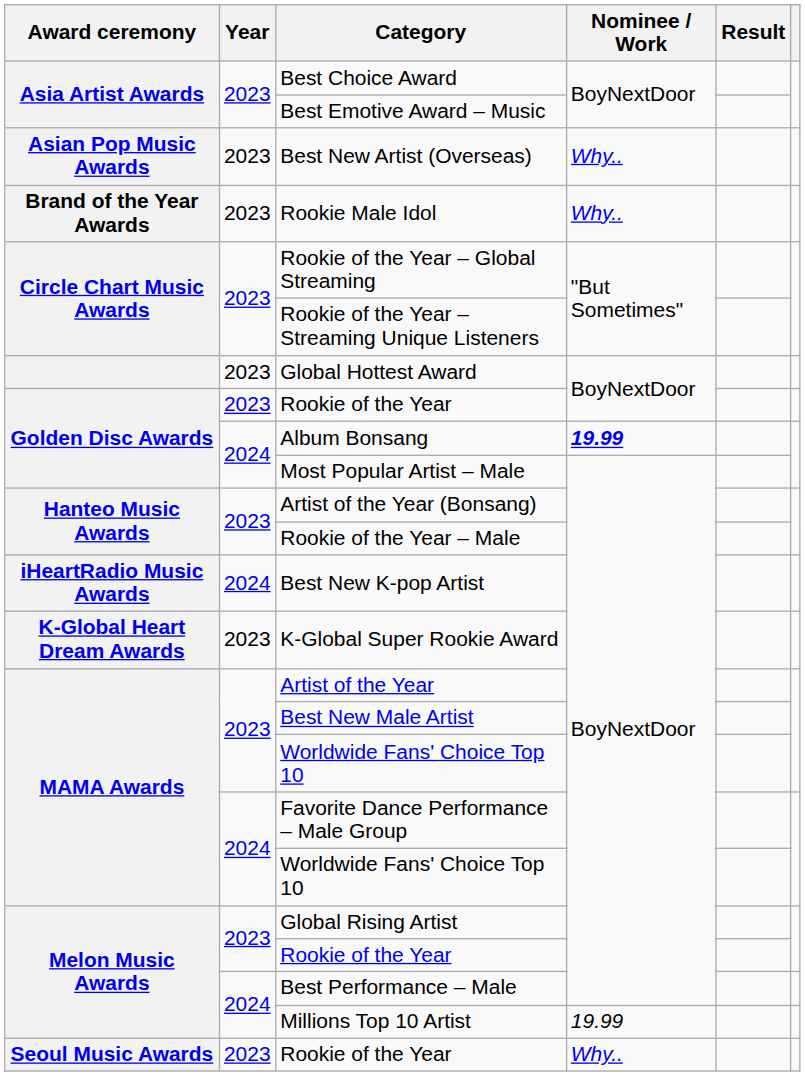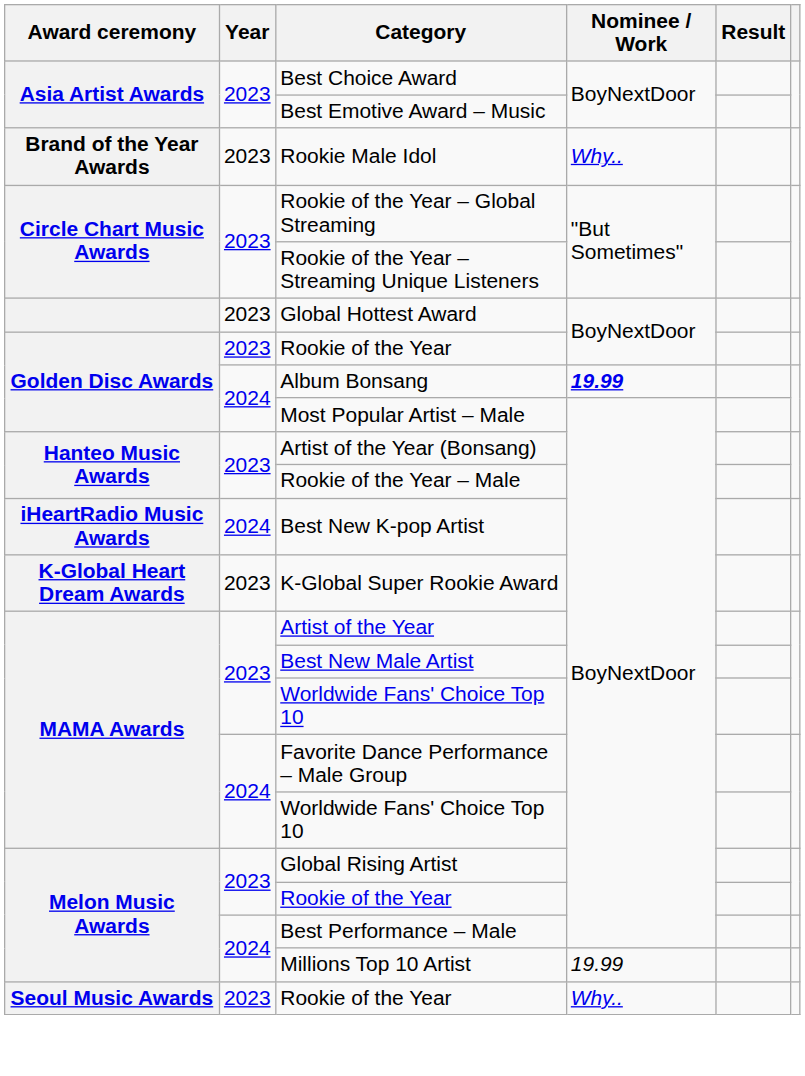- row: Asian Pop Music Awards | 2023 | Best New Artist (Overseas) | Why..
